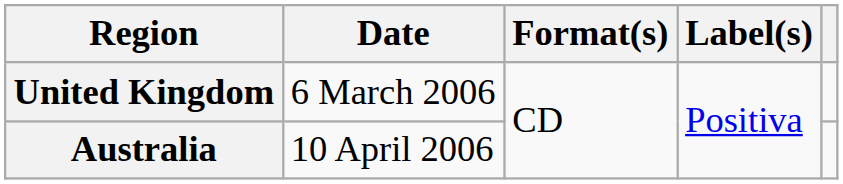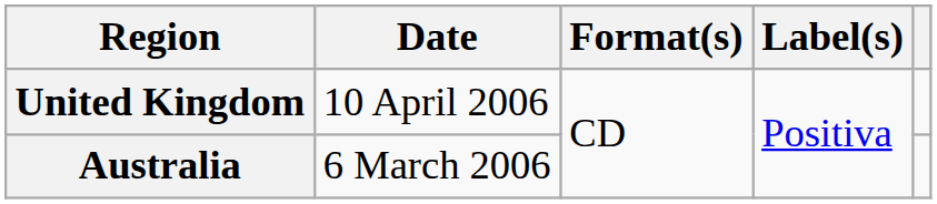United Kingdom | Date: 6 March 2006 -> 10 April 2006
Australia | Date: 10 April 2006 -> 6 March 2006
